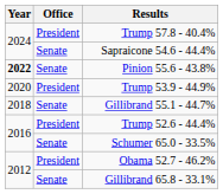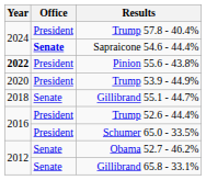Sapraicone 54.6 - 44.4% | Office: normal -> bold
Pinion 55.6 - 43.8% | Office: Senate -> President
Schumer 65.0 - 33.5% | Office: Senate -> President
Obama 52.7 - 46.2% | Office: President -> Senate
